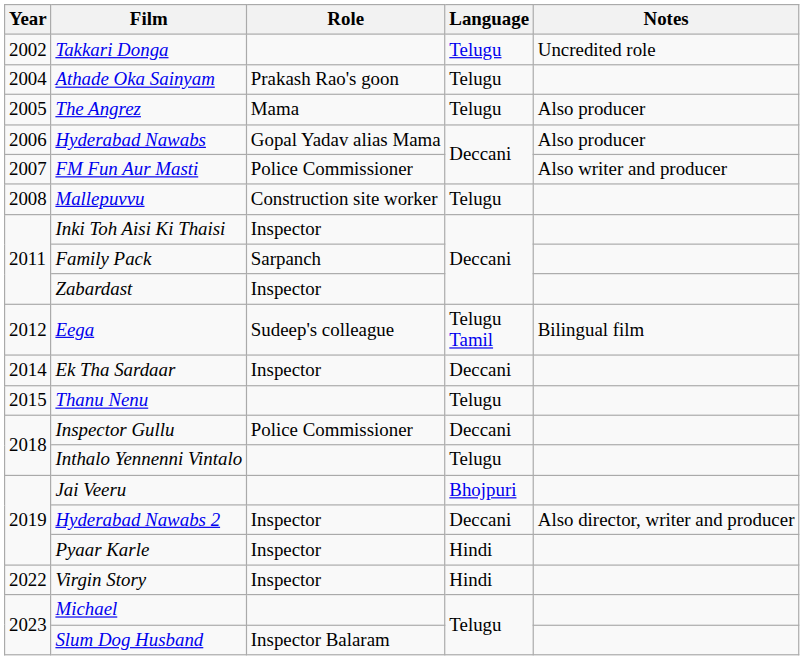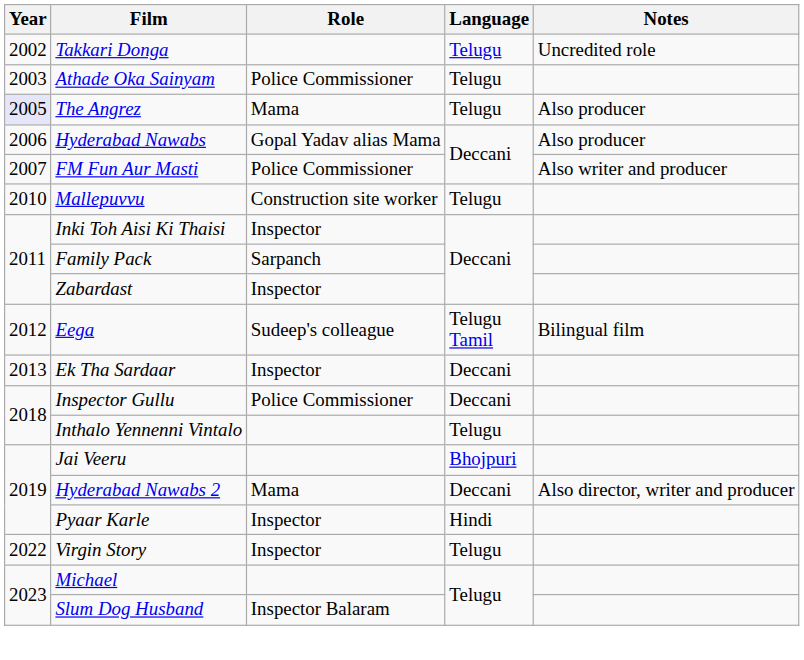Athade Oka Sainyam | Year: 2004 -> 2003
Athade Oka Sainyam | Role: Prakash Rao's goon -> Police Commissioner
The Angrez | Year: no background -> lavender background
Mallepuvvu | Year: 2008 -> 2010
Ek Tha Sardaar | Year: 2014 -> 2013
- row: 2015 | Thanu Nenu | Telugu
Hyderabad Nawabs 2 | Role: Inspector -> Mama
Virgin Story | Language: Hindi -> Telugu
